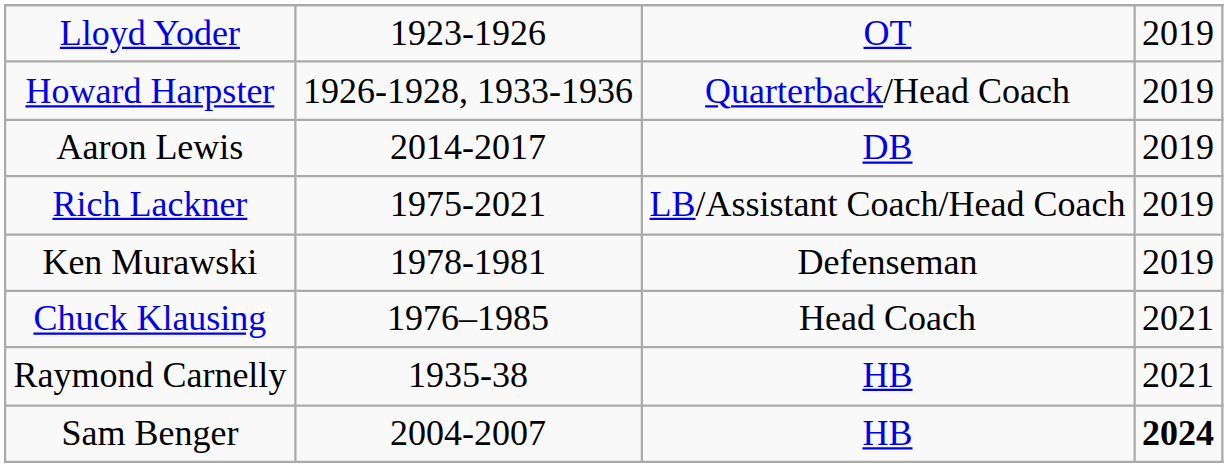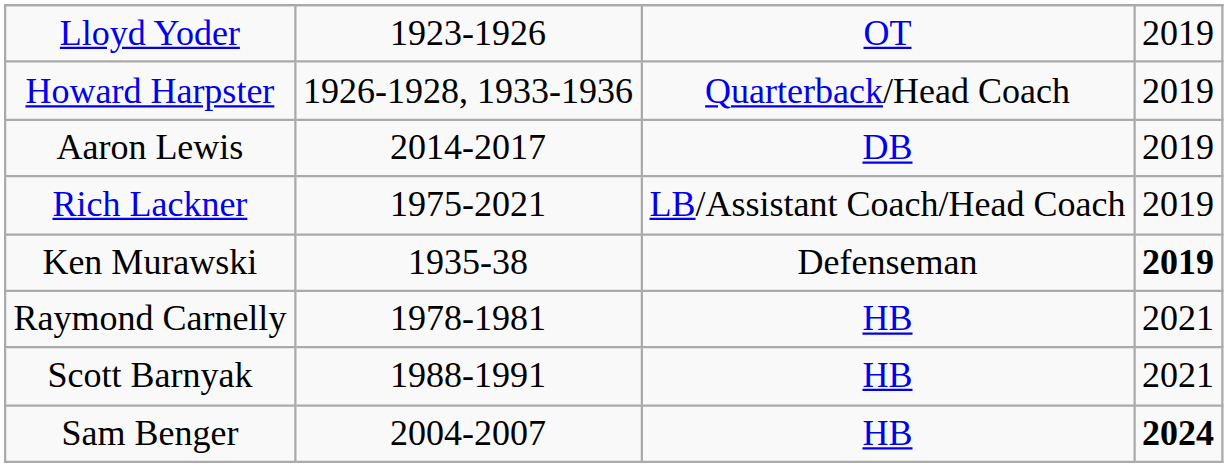Ken Murawski | column 2: 1978-1981 -> 1935-38
Ken Murawski | column 4: normal -> bold
- row: Chuck Klausing | 1976–1985 | Head Coach | 2021
Raymond Carnelly | column 2: 1935-38 -> 1978-1981
+ row: Scott Barnyak | 1988-1991 | HB | 2021
